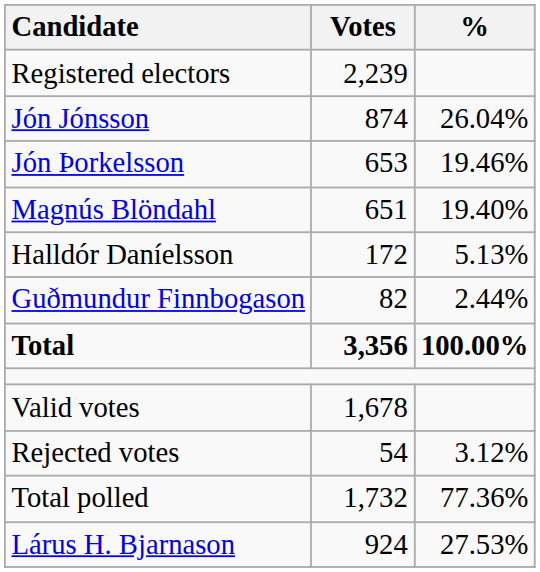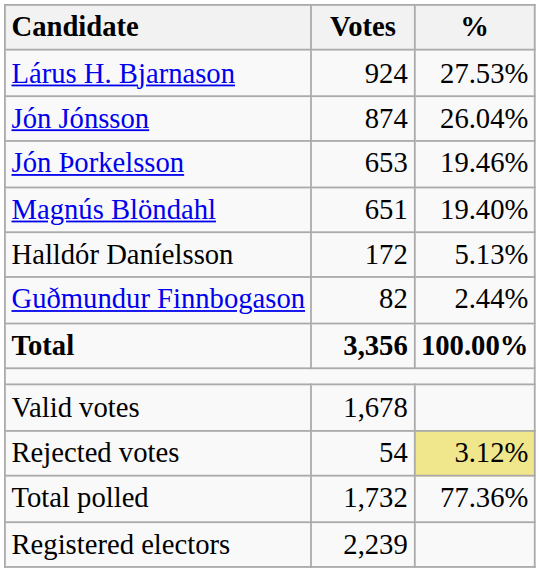rows swapped: Lárus H. Bjarnason <-> Registered electors
Rejected votes | %: no background -> khaki background
